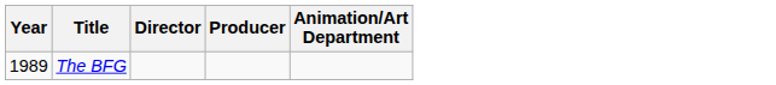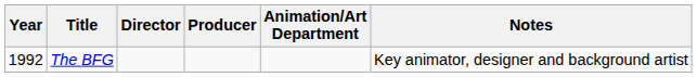+ column: Notes | Key animator, designer and background artist
The BFG | Year: 1989 -> 1992
